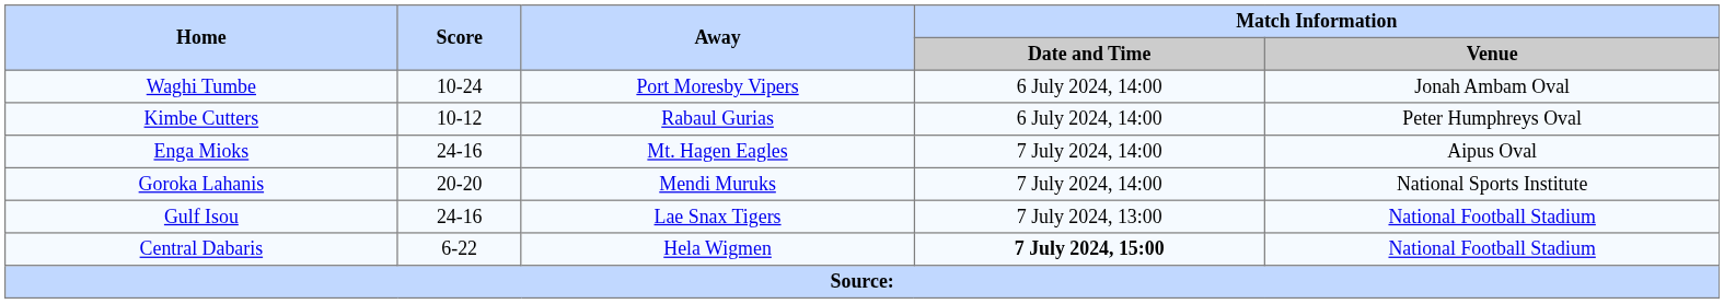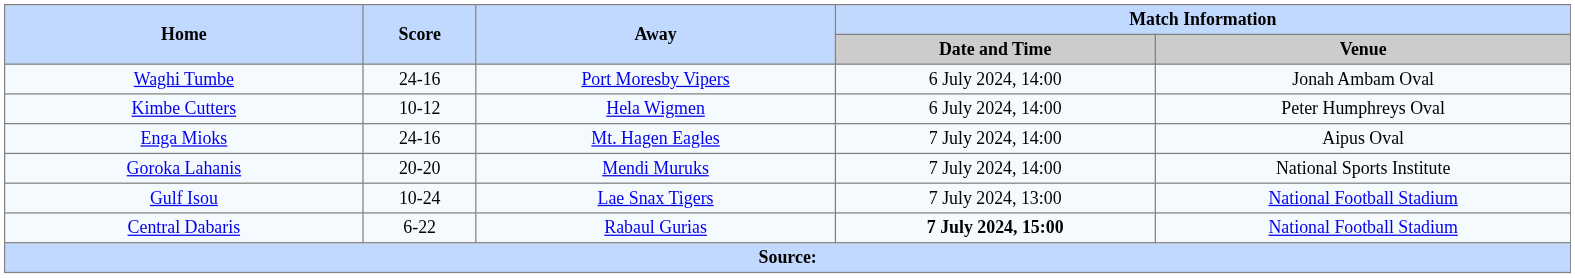Waghi Tumbe | Score: 10-24 -> 24-16
Kimbe Cutters | Away: Rabaul Gurias -> Hela Wigmen
Gulf Isou | Score: 24-16 -> 10-24
Central Dabaris | Away: Hela Wigmen -> Rabaul Gurias
